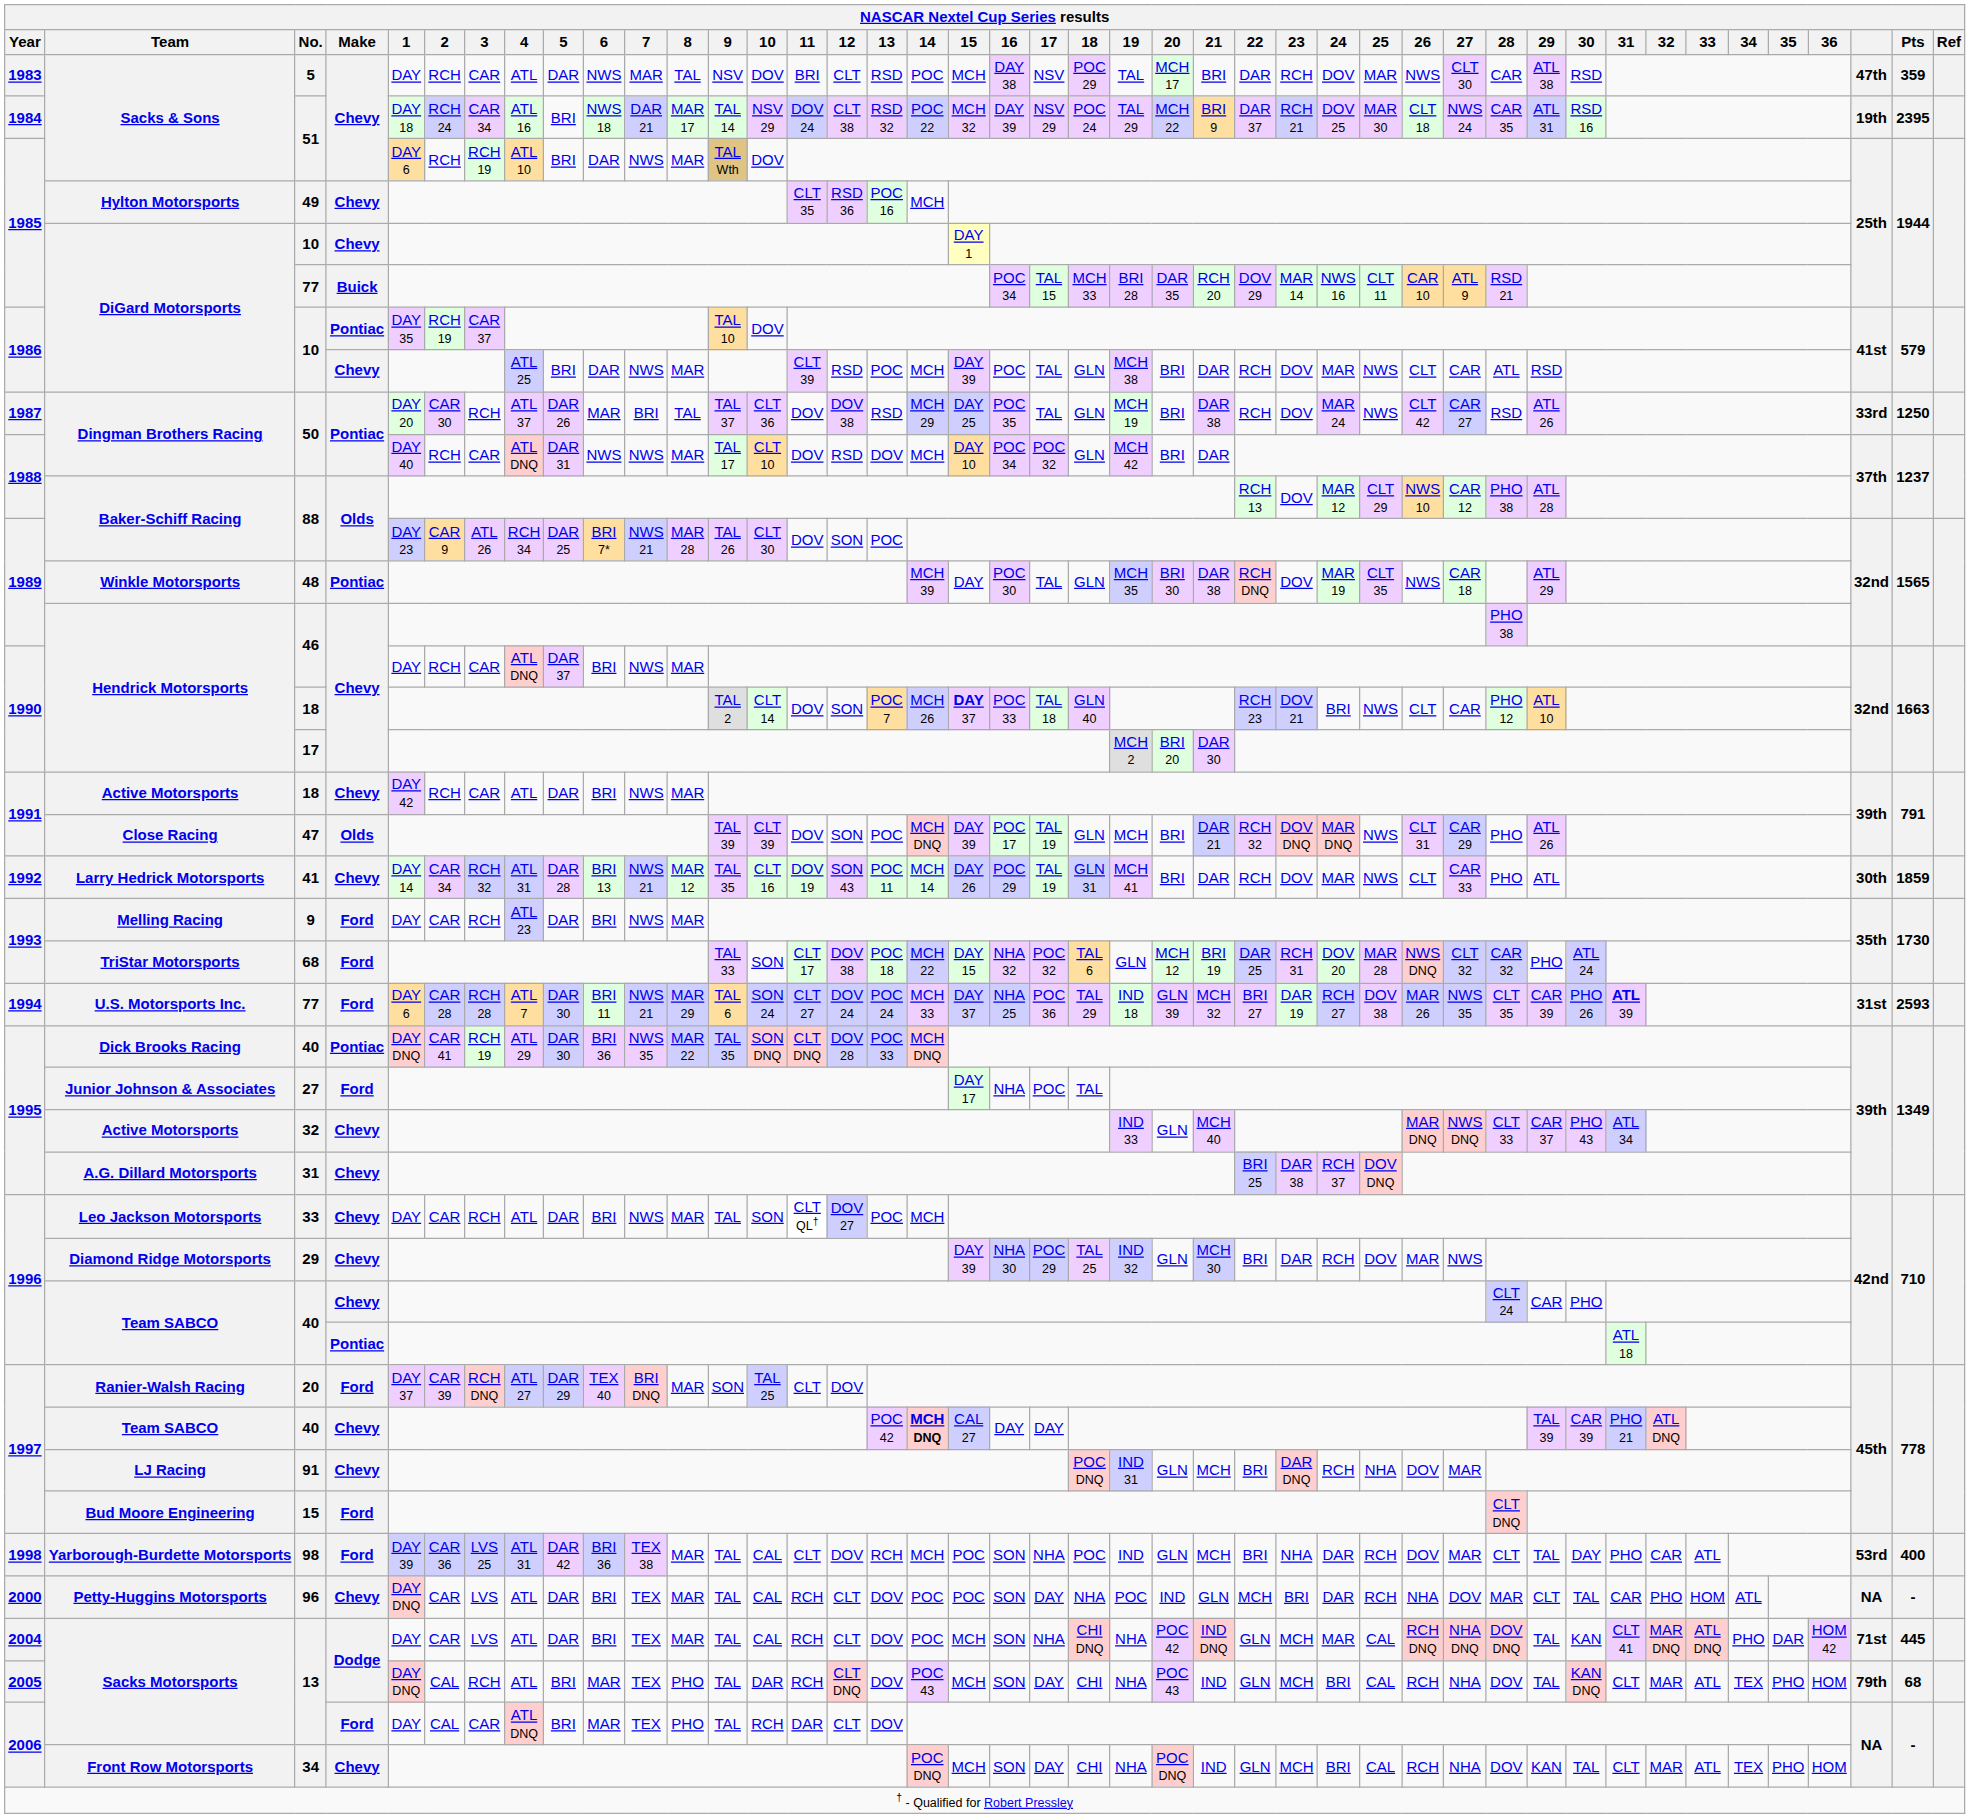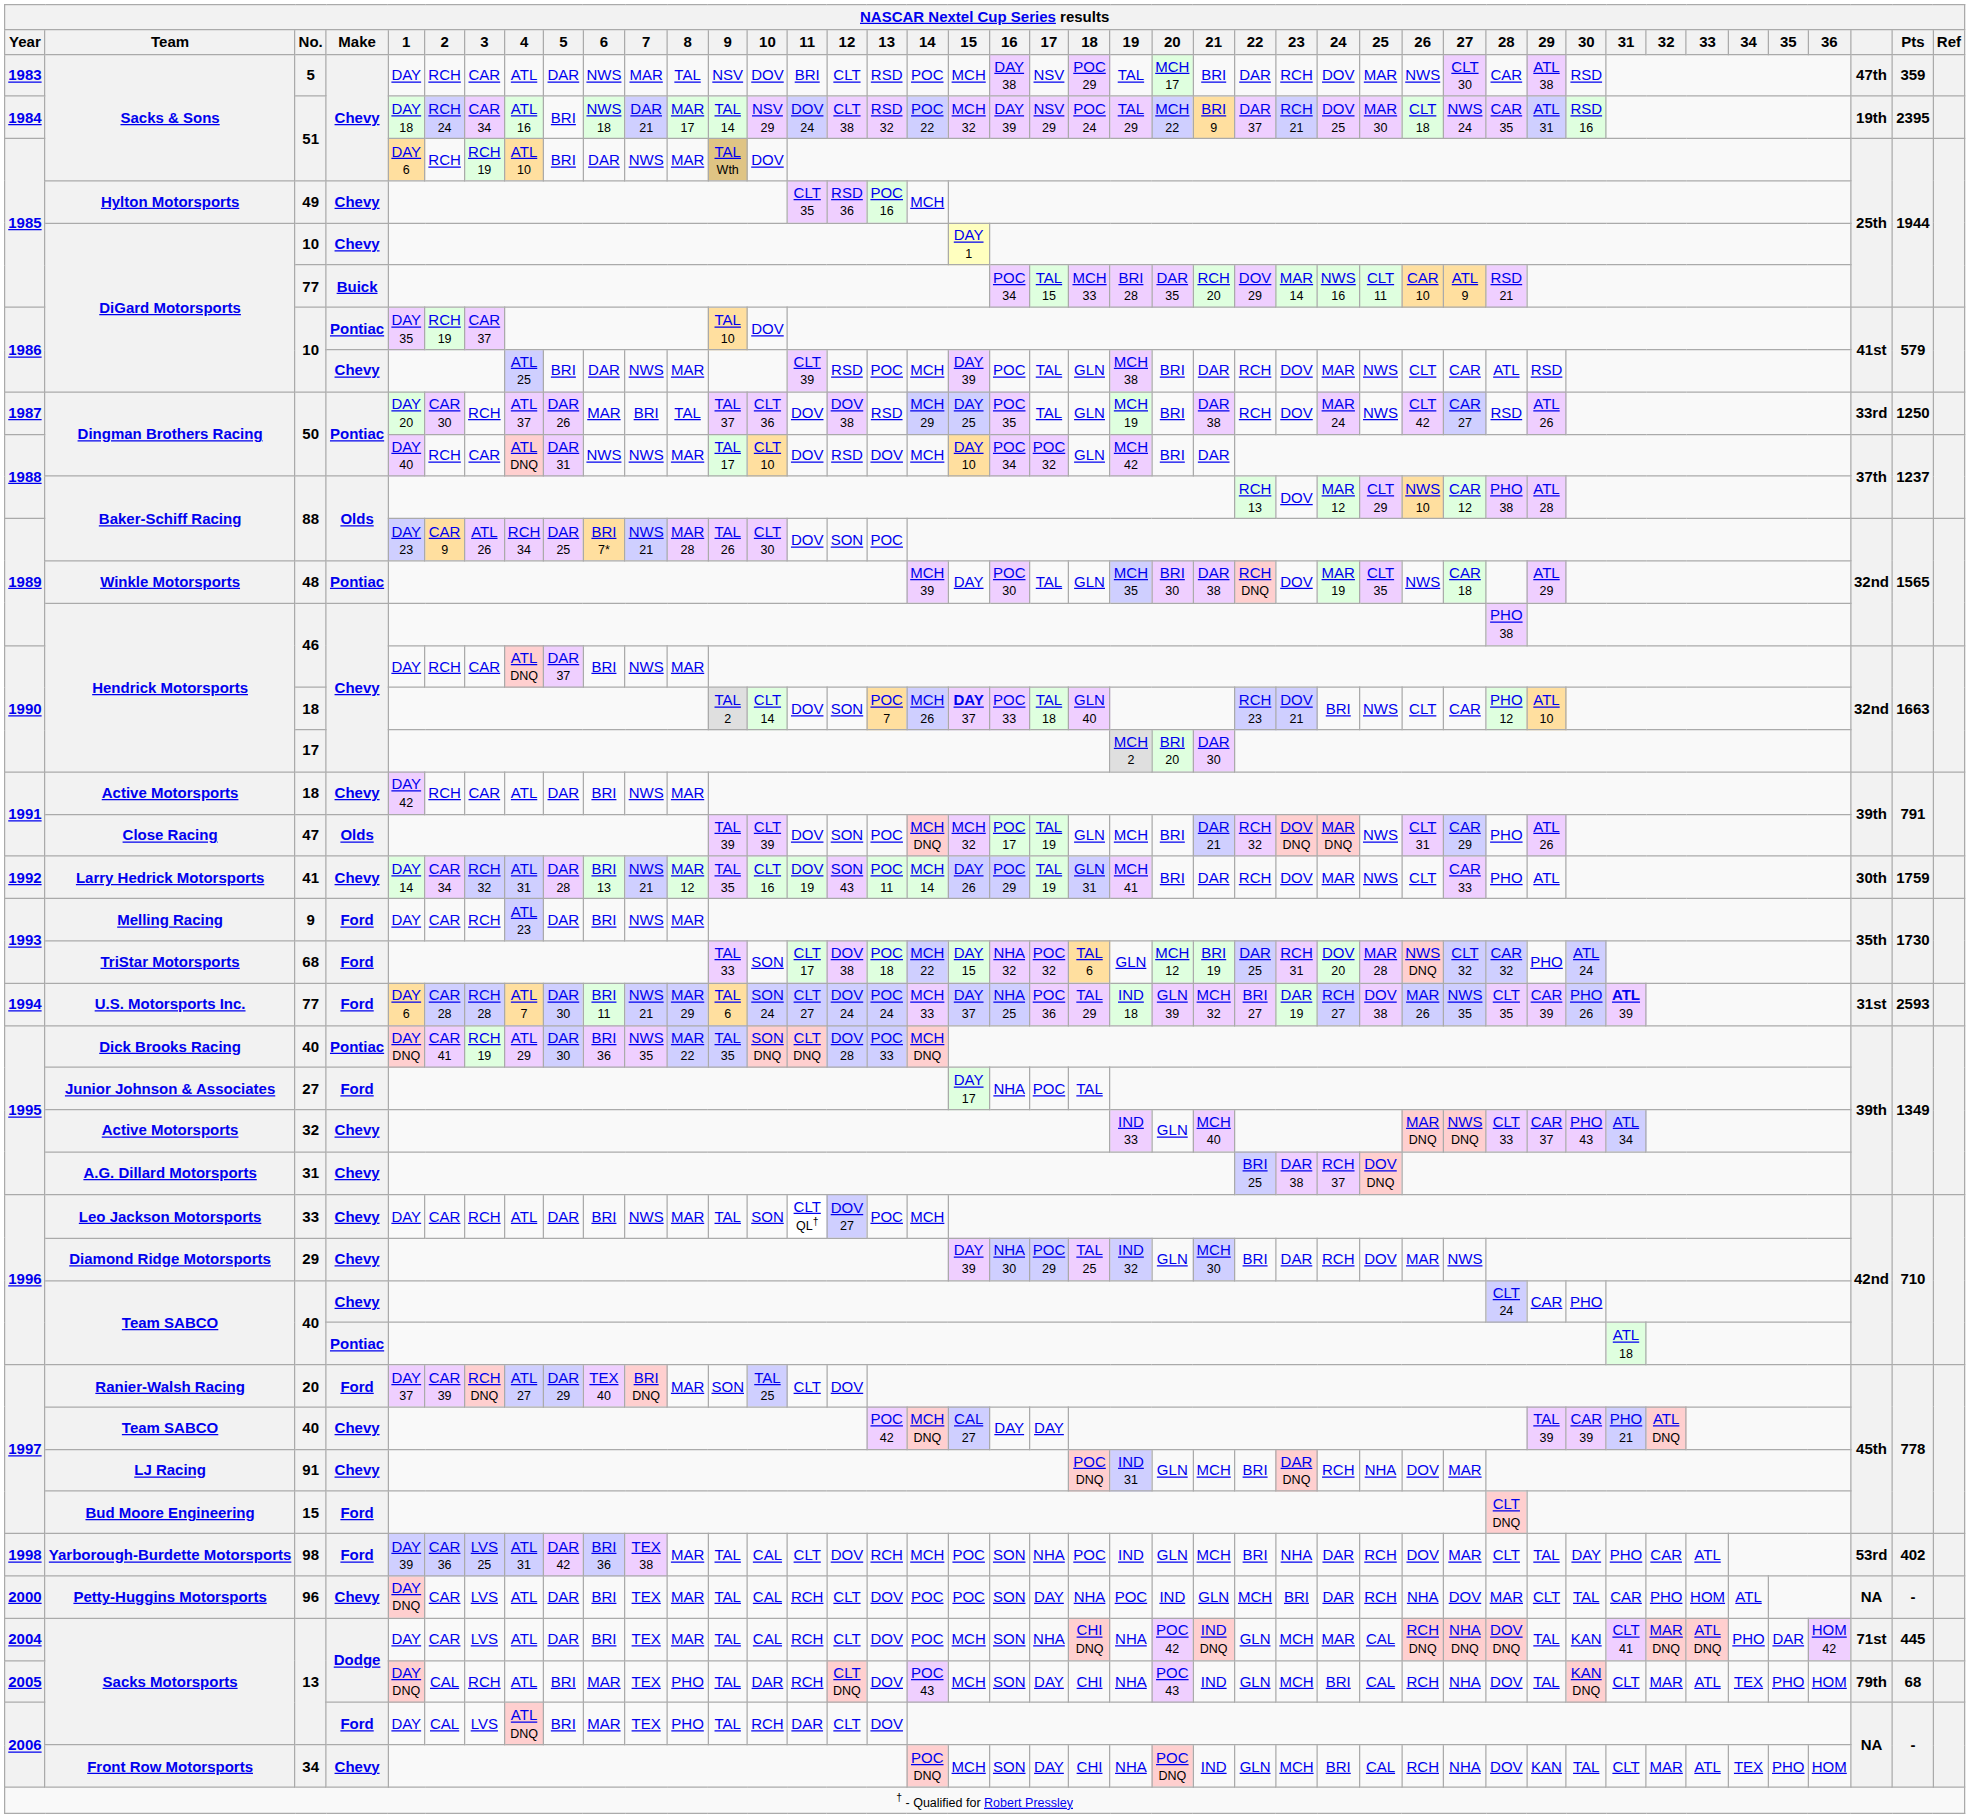47 | 15: DAY 39 -> MCH 32
41 | Pts: 1859 -> 1759
1997 / 40 | 14: bold -> normal
98 | Pts: 400 -> 402
2006 / 13 | 3: CAR -> LVS
